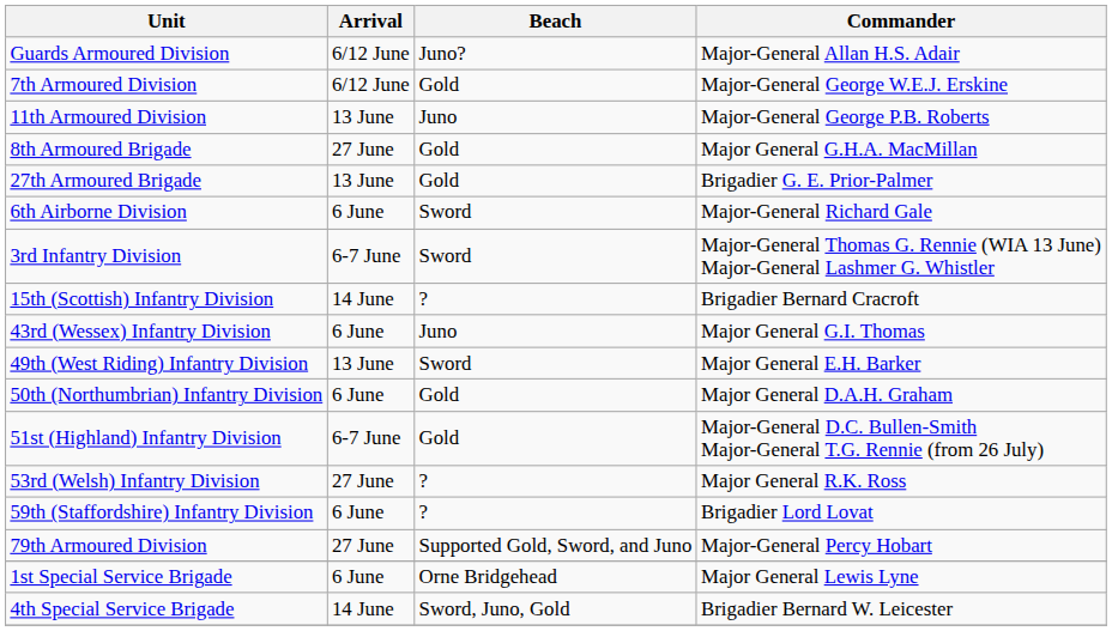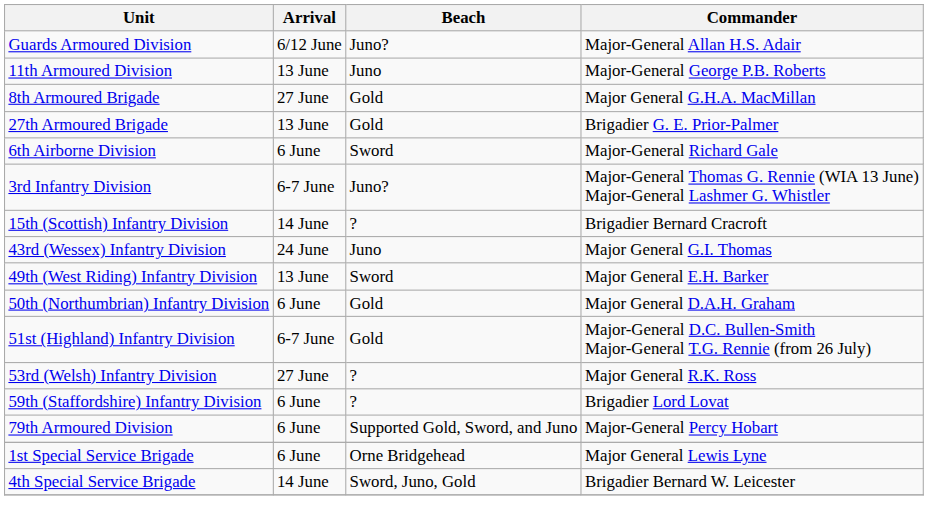- row: 7th Armoured Division | 6/12 June | Gold | Major-General George W.E.J. Erskine
3rd Infantry Division | Beach: Sword -> Juno?
43rd (Wessex) Infantry Division | Arrival: 6 June -> 24 June
79th Armoured Division | Arrival: 27 June -> 6 June
